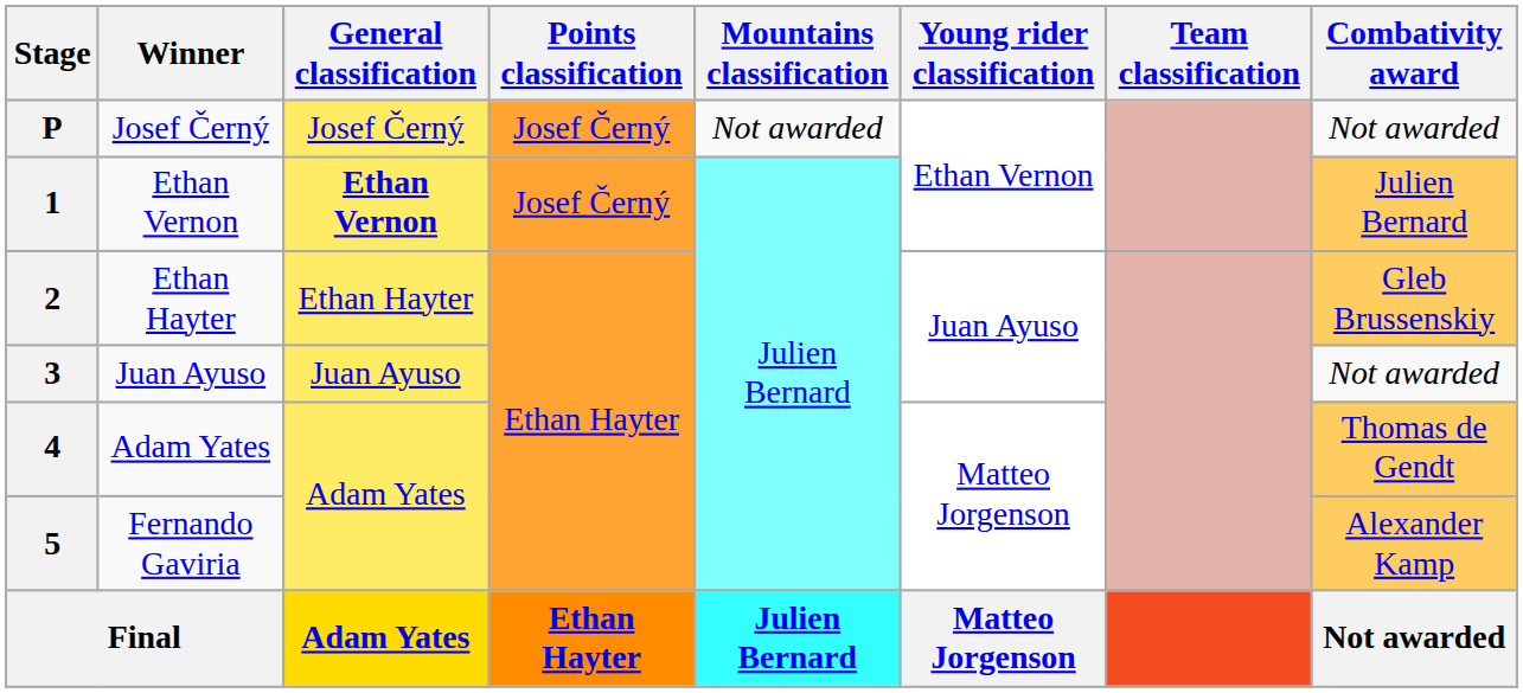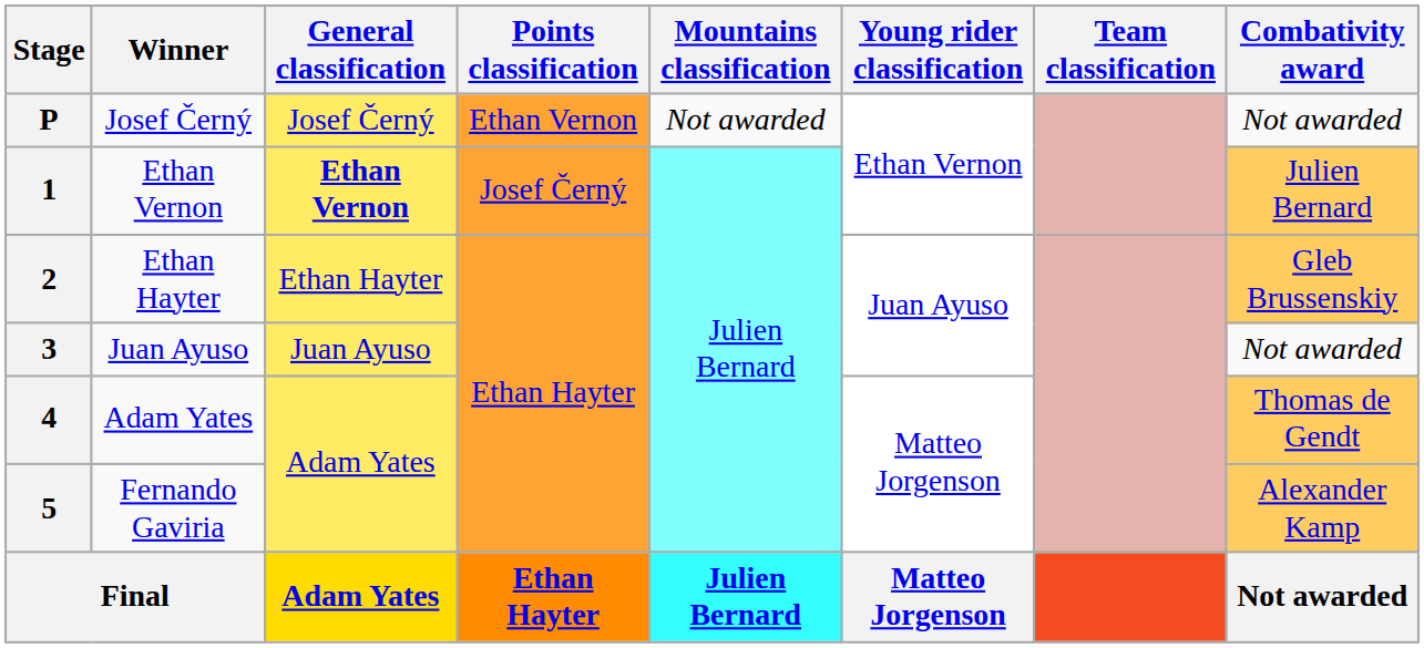P | Points classification: Josef Černý -> Ethan Vernon
